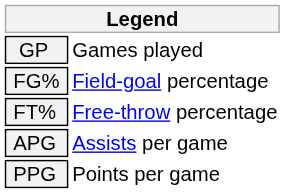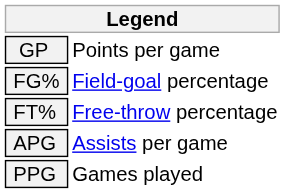GP | column 2: Games played -> Points per game
PPG | column 2: Points per game -> Games played
